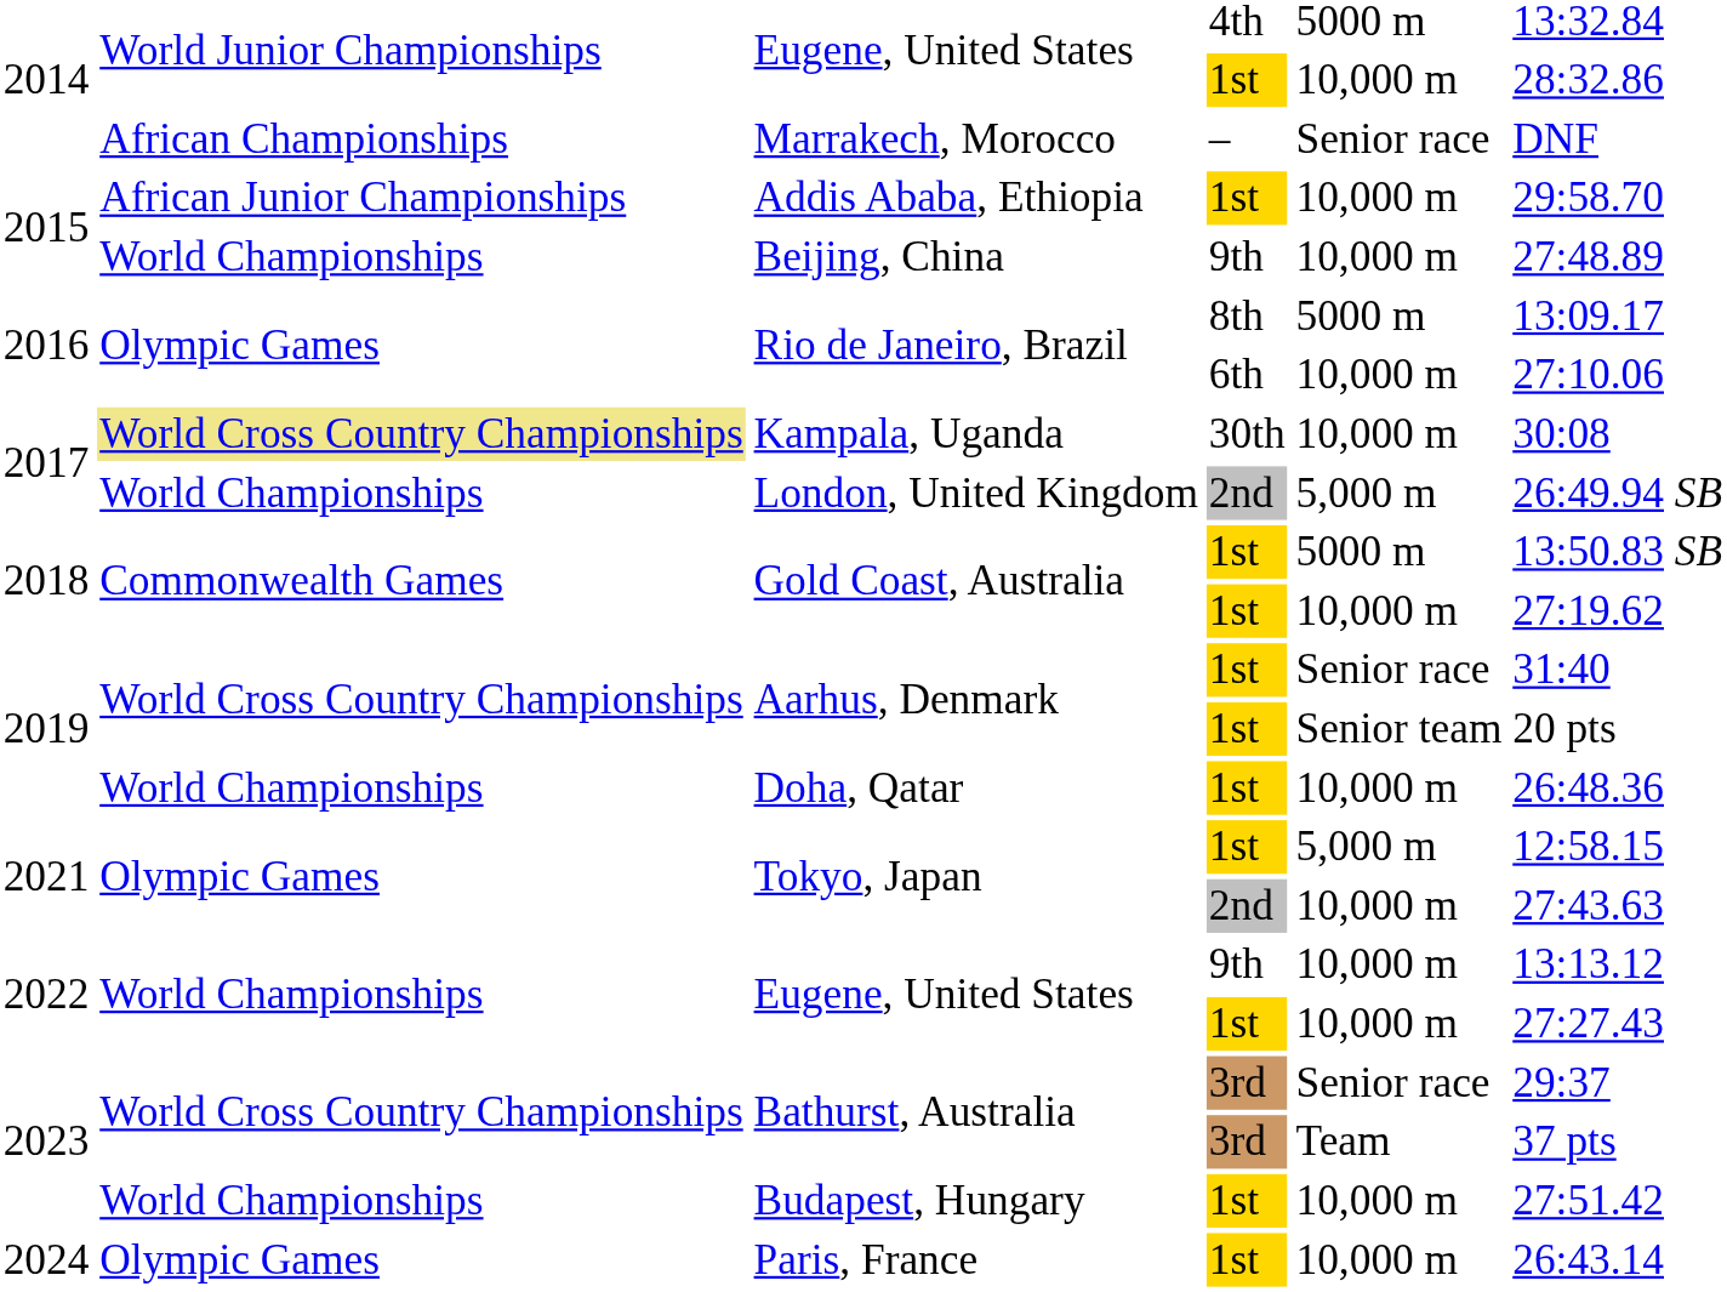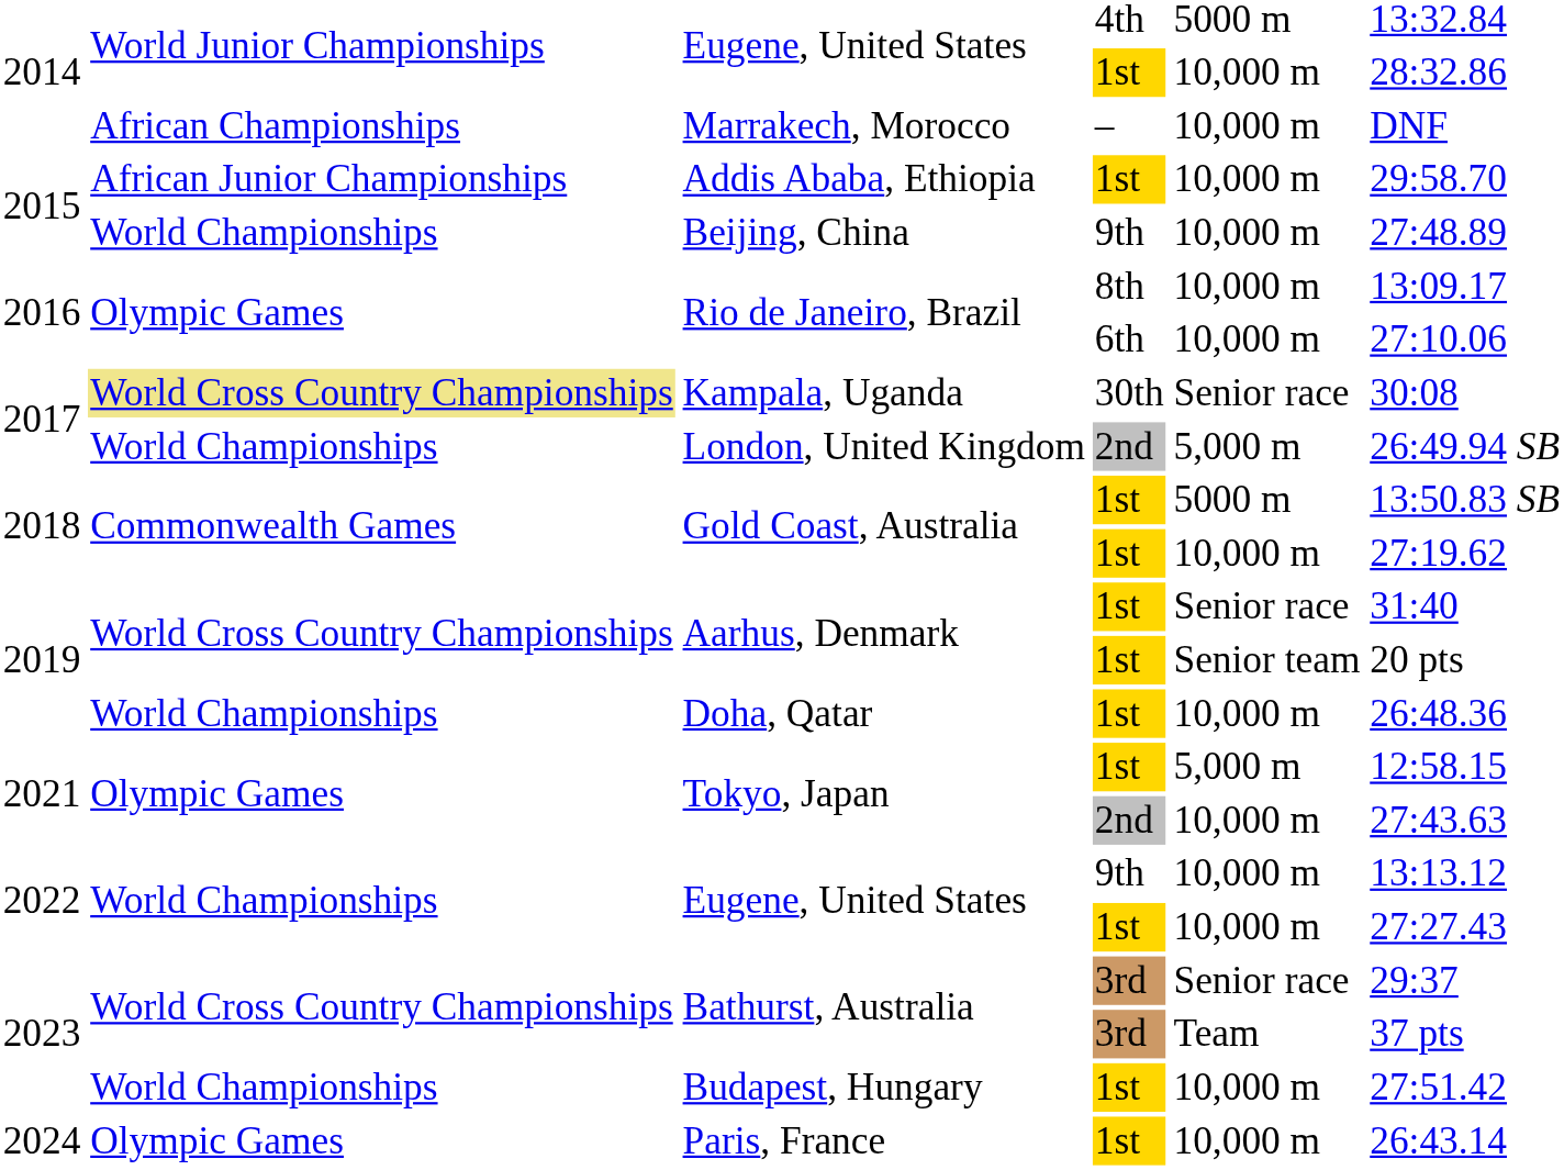Marrakech, Morocco | column 5: Senior race -> 10,000 m
Rio de Janeiro, Brazil / 8th | column 5: 5000 m -> 10,000 m
Kampala, Uganda | column 5: 10,000 m -> Senior race
